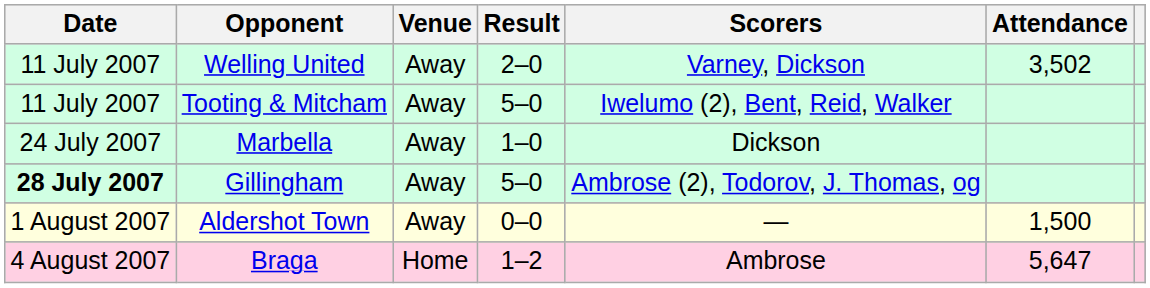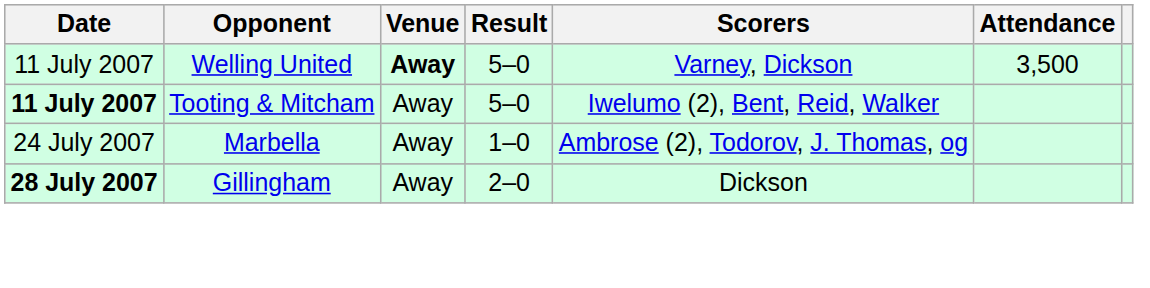Welling United | Venue: normal -> bold
Welling United | Result: 2–0 -> 5–0
Welling United | Attendance: 3,502 -> 3,500
Tooting & Mitcham | Date: normal -> bold
Marbella | Scorers: Dickson -> Ambrose (2), Todorov, J. Thomas, og
Gillingham | Result: 5–0 -> 2–0
Gillingham | Scorers: Ambrose (2), Todorov, J. Thomas, og -> Dickson
- row: 1 August 2007 | Aldershot Town | Away | 0–0 | — | 1,500
- row: 4 August 2007 | Braga | Home | 1–2 | Ambrose | 5,647
